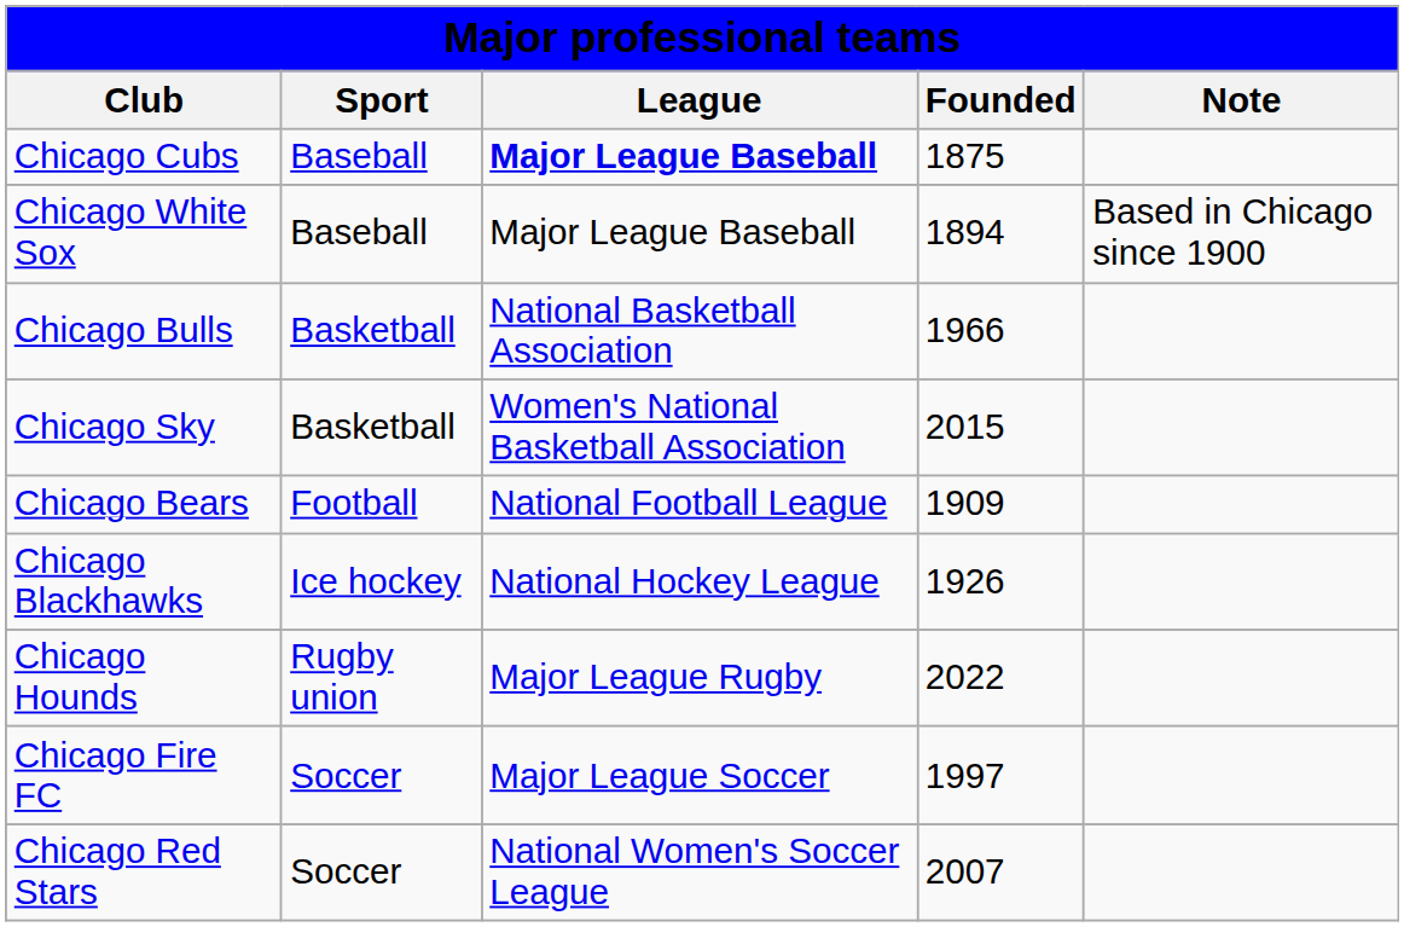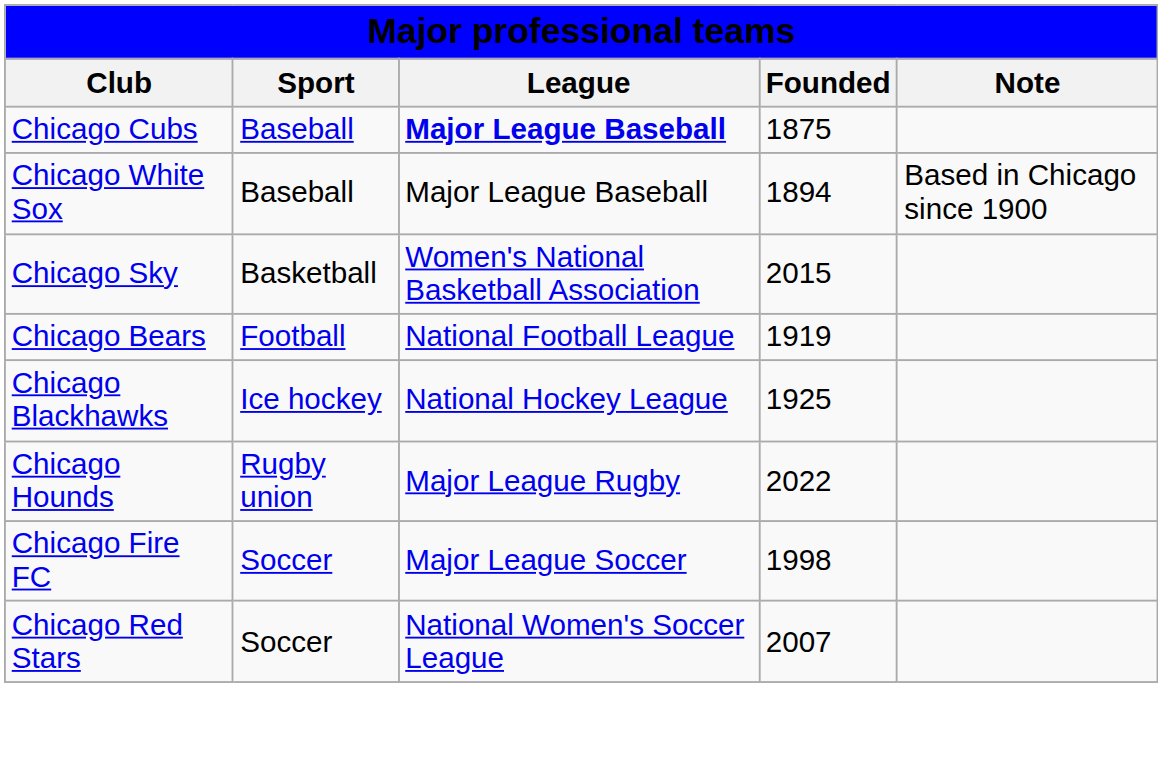- row: Chicago Bulls | Basketball | National Basketball Association | 1966
Chicago Bears | Founded: 1909 -> 1919
Chicago Blackhawks | Founded: 1926 -> 1925
Chicago Fire FC | Founded: 1997 -> 1998
